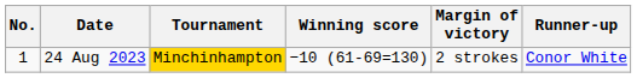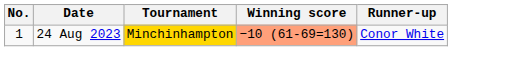- column: Margin of victory | 2 strokes
24 Aug 2023 | Winning score: no background -> lightsalmon background
